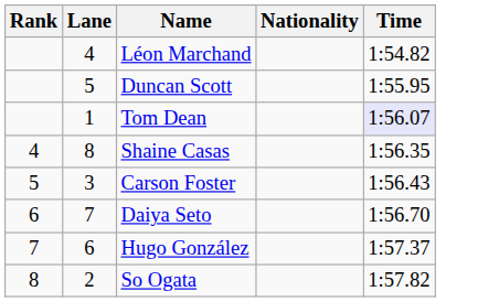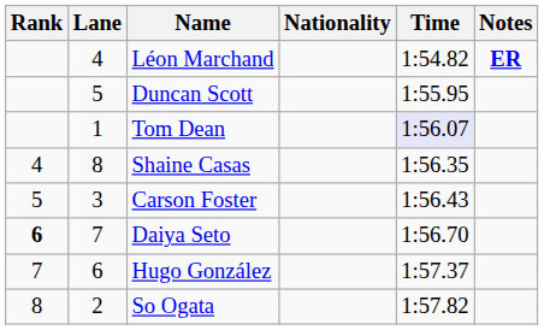+ column: Notes | ER
Daiya Seto | Rank: normal -> bold
